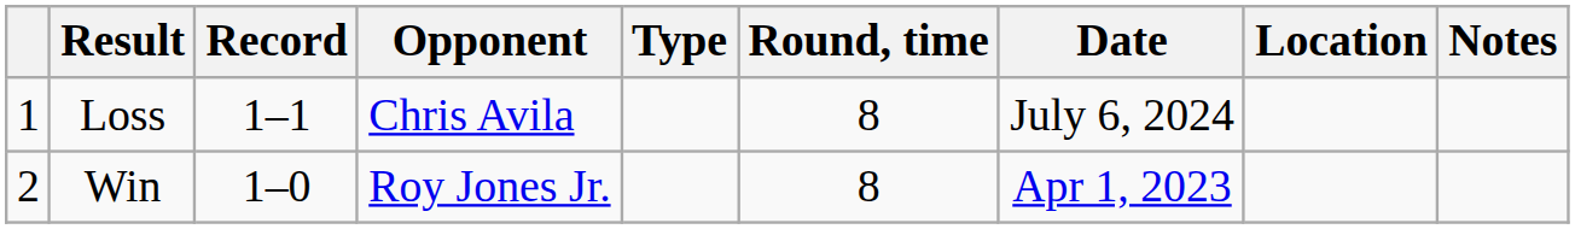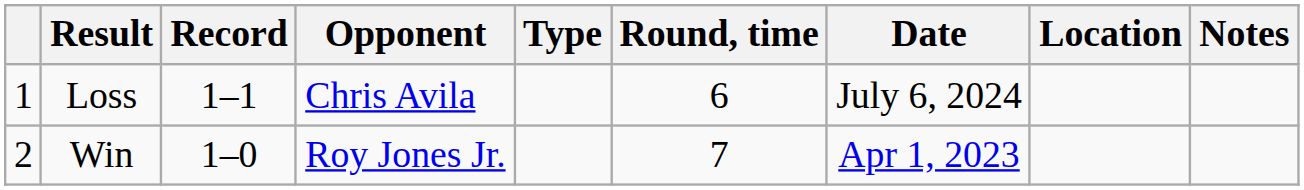Loss | Round, time: 8 -> 6
Win | Round, time: 8 -> 7
